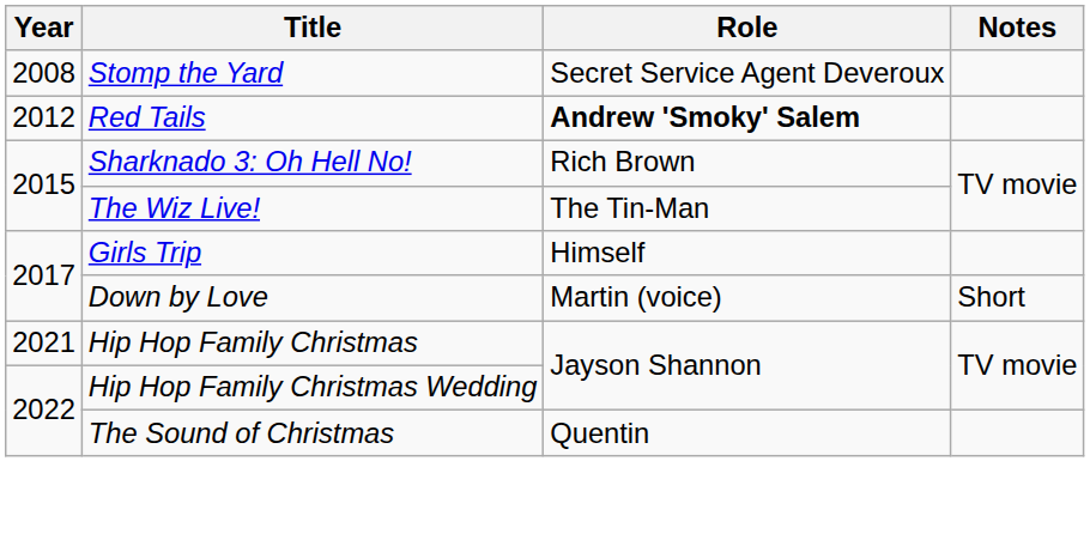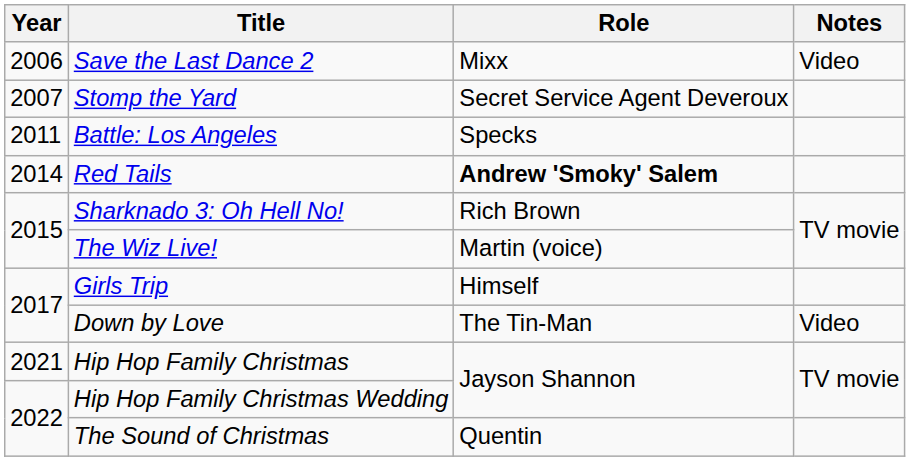+ row: 2006 | Save the Last Dance 2 | Mixx | Video
Stomp the Yard | Year: 2008 -> 2007
+ row: 2011 | Battle: Los Angeles | Specks
Red Tails | Year: 2012 -> 2014
The Wiz Live! | Role: The Tin-Man -> Martin (voice)
Down by Love | Role: Martin (voice) -> The Tin-Man
Down by Love | Notes: Short -> Video
